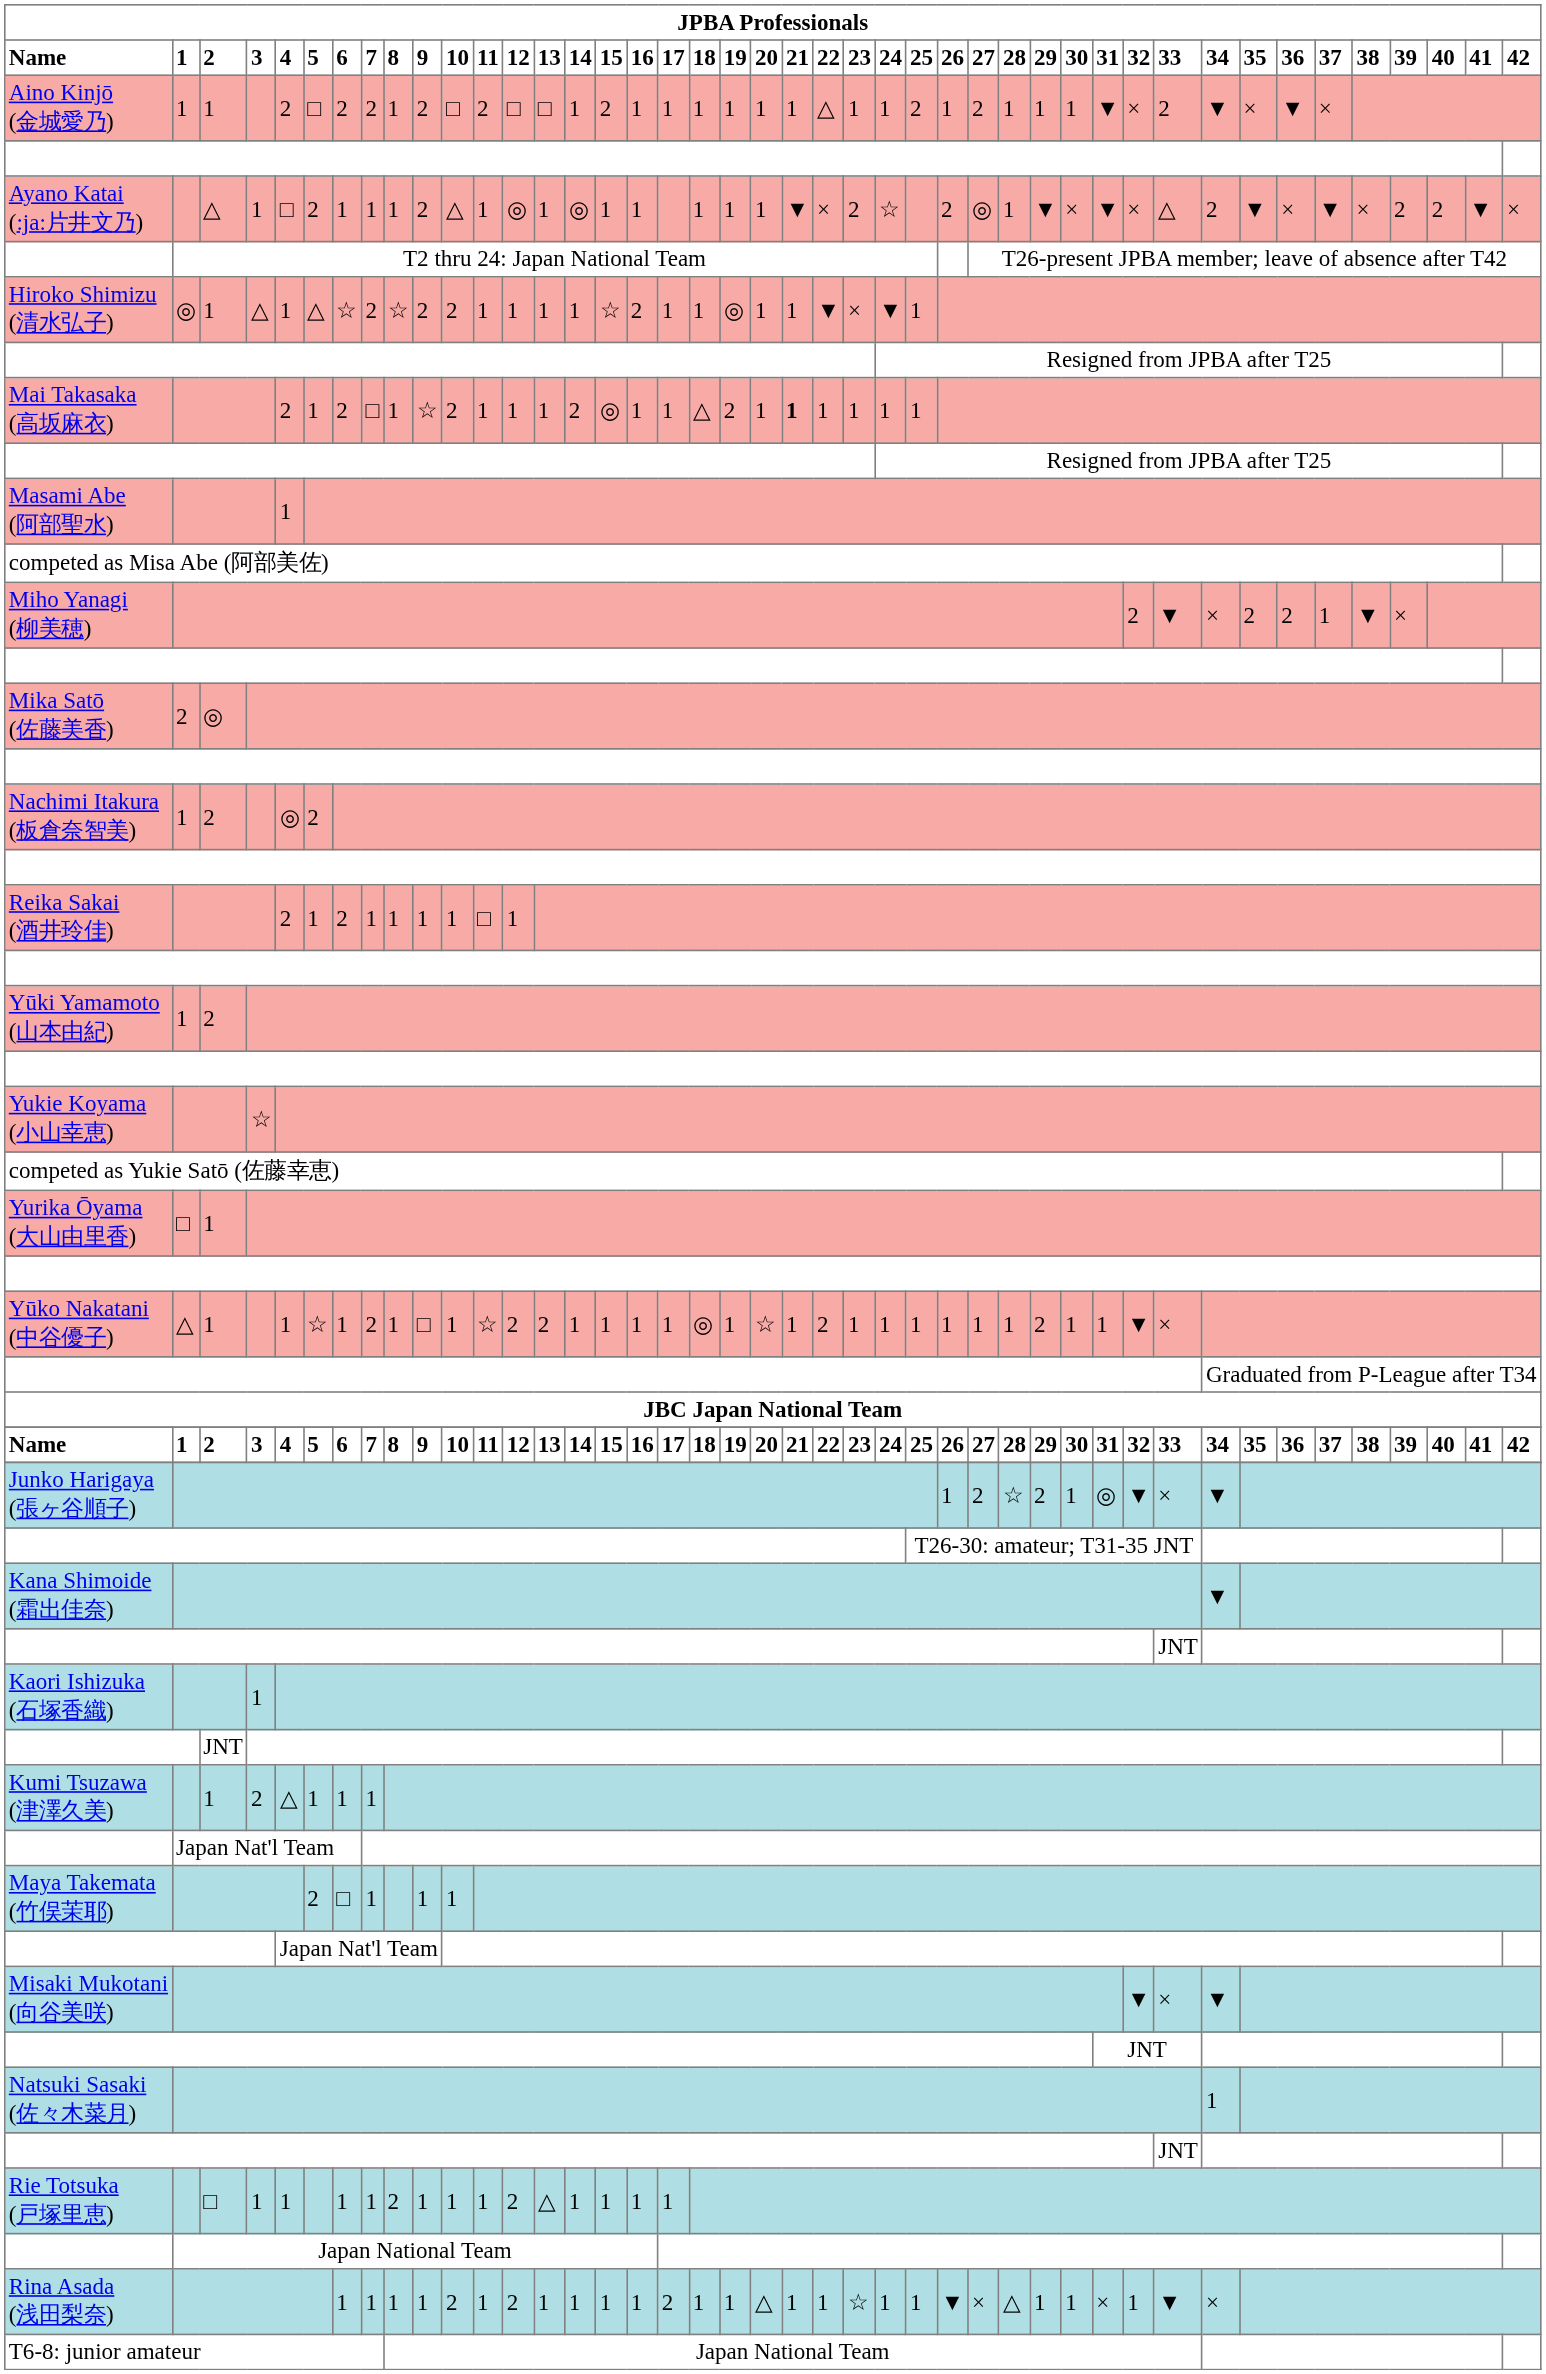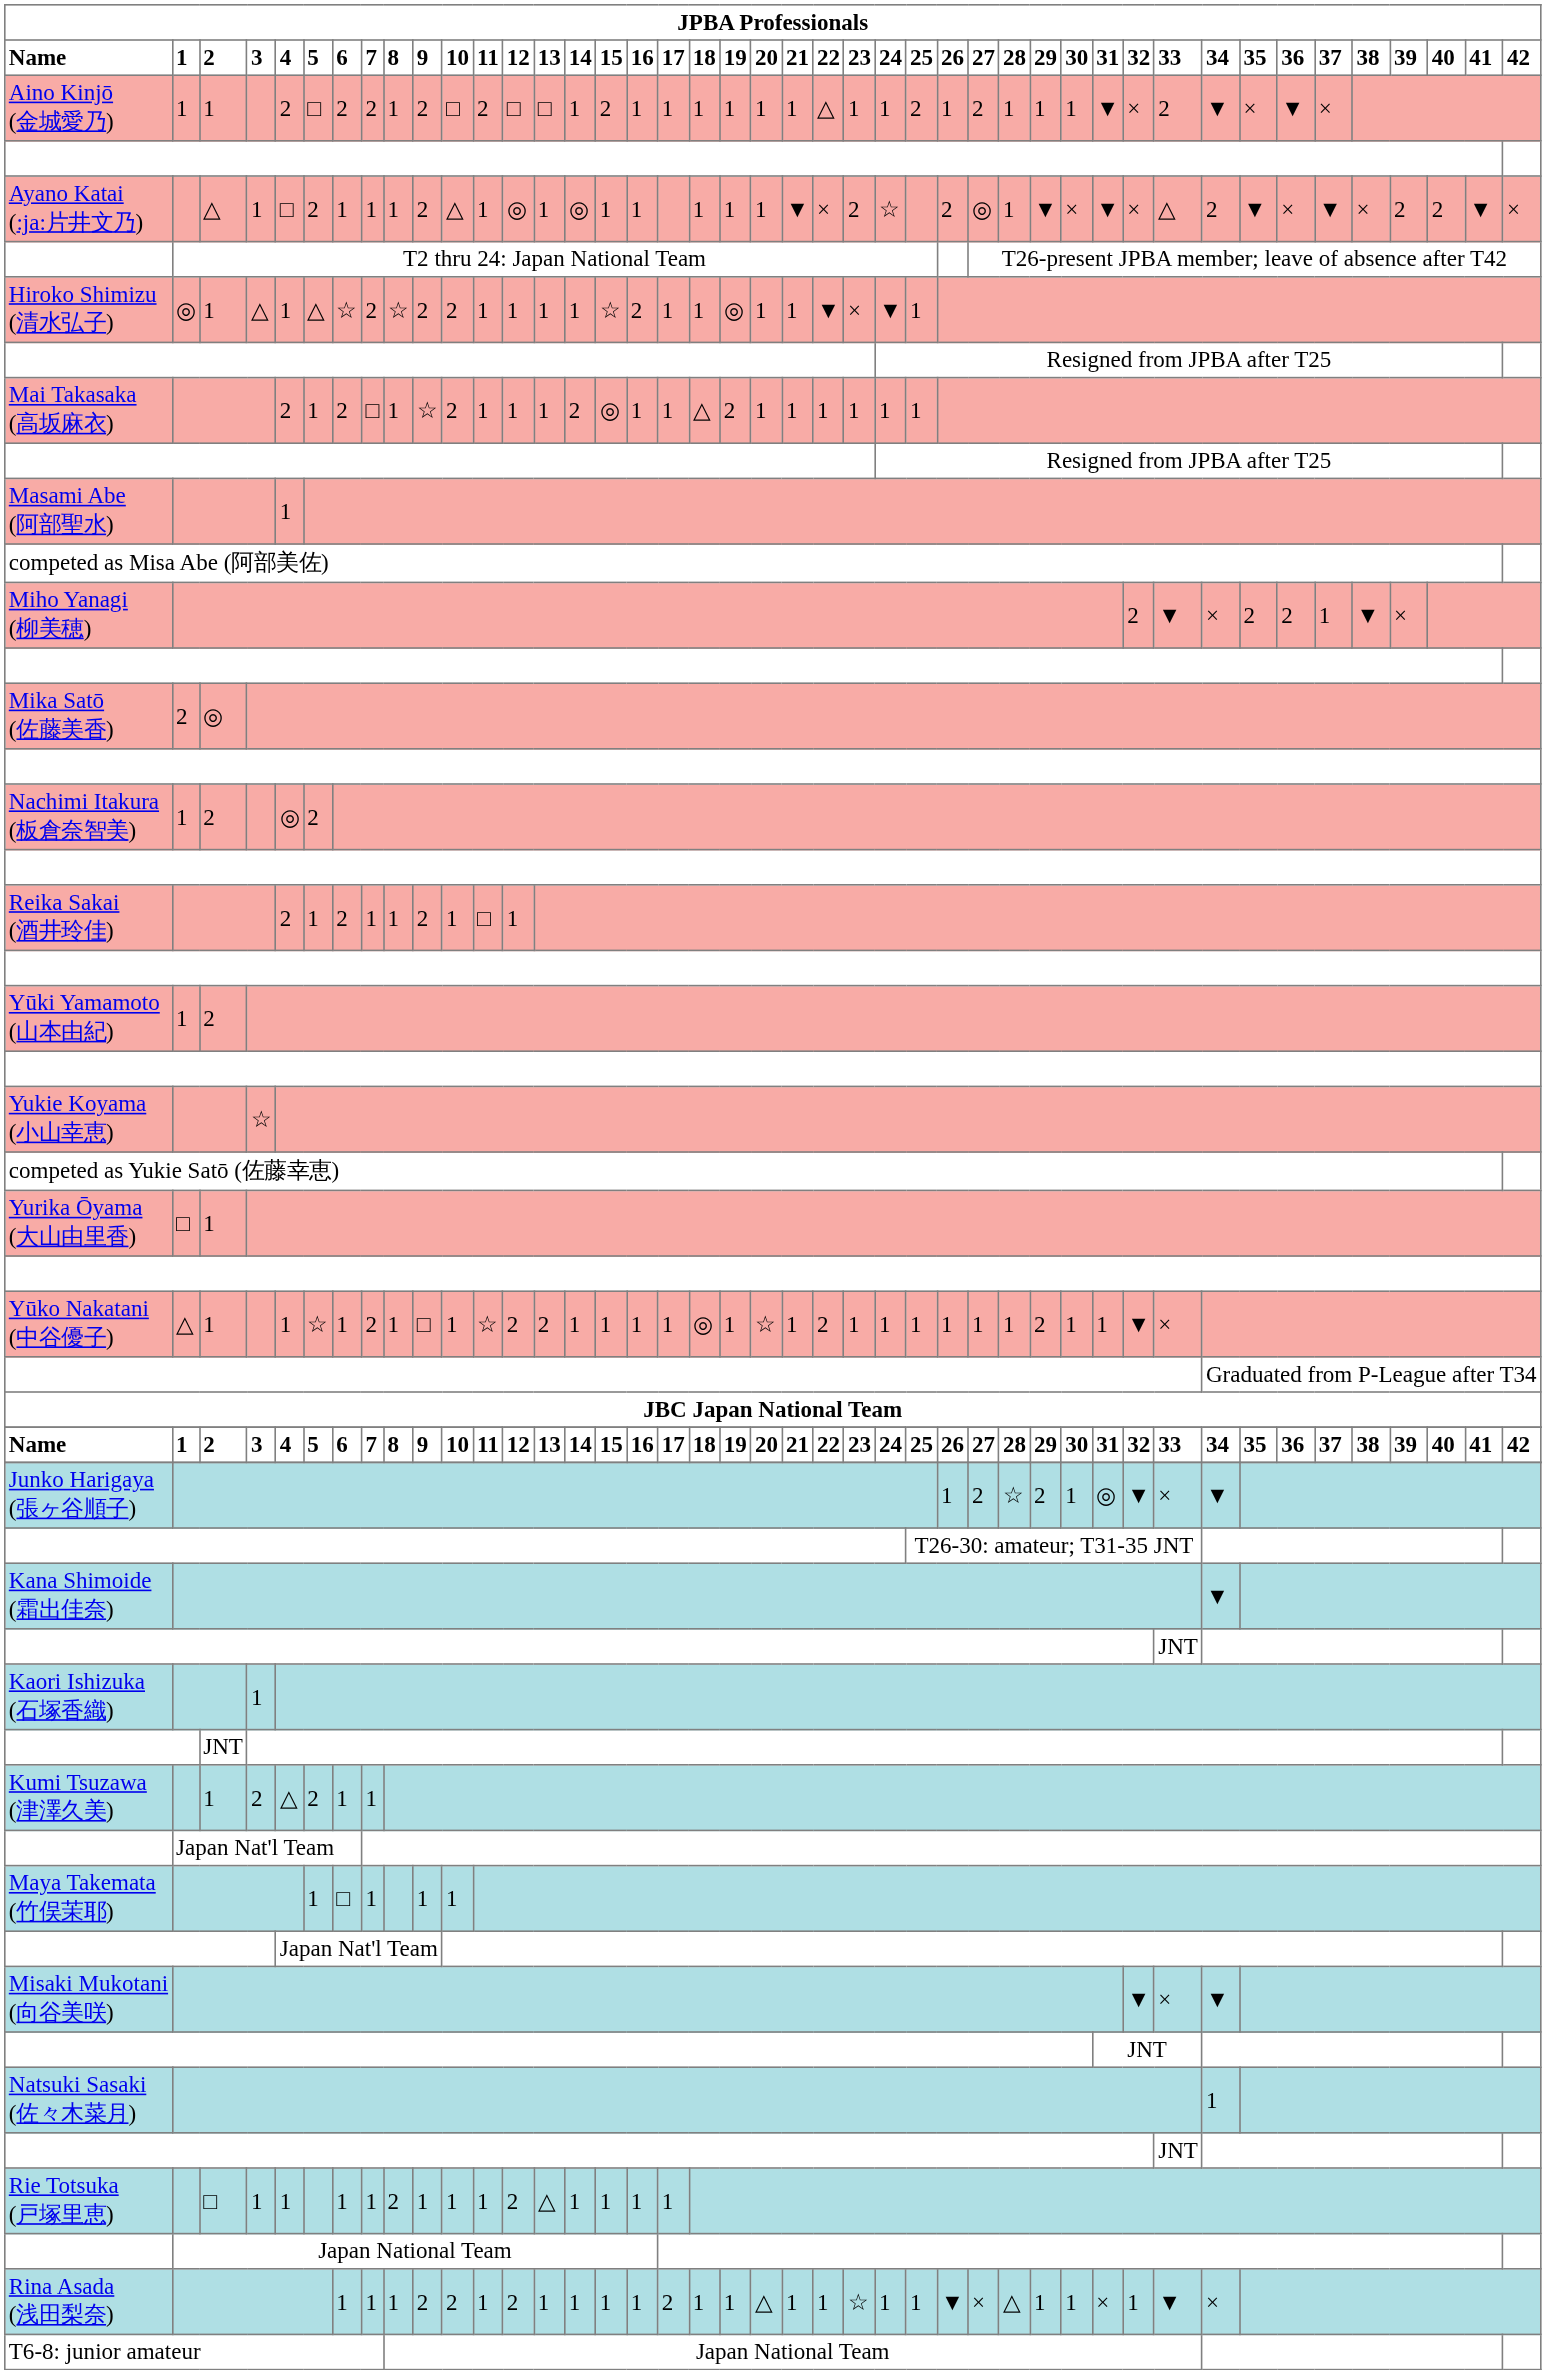Mai Takasaka (高坂麻衣) | JPBA Professionals / 21: bold -> normal
Reika Sakai (酒井玲佳) | JPBA Professionals / 9: 1 -> 2
Kumi Tsuzawa (津澤久美) | JPBA Professionals / 5: 1 -> 2
Maya Takemata (竹俣茉耶) | JPBA Professionals / 5: 2 -> 1
Rina Asada (浅田梨奈) | JPBA Professionals / 9: 1 -> 2
